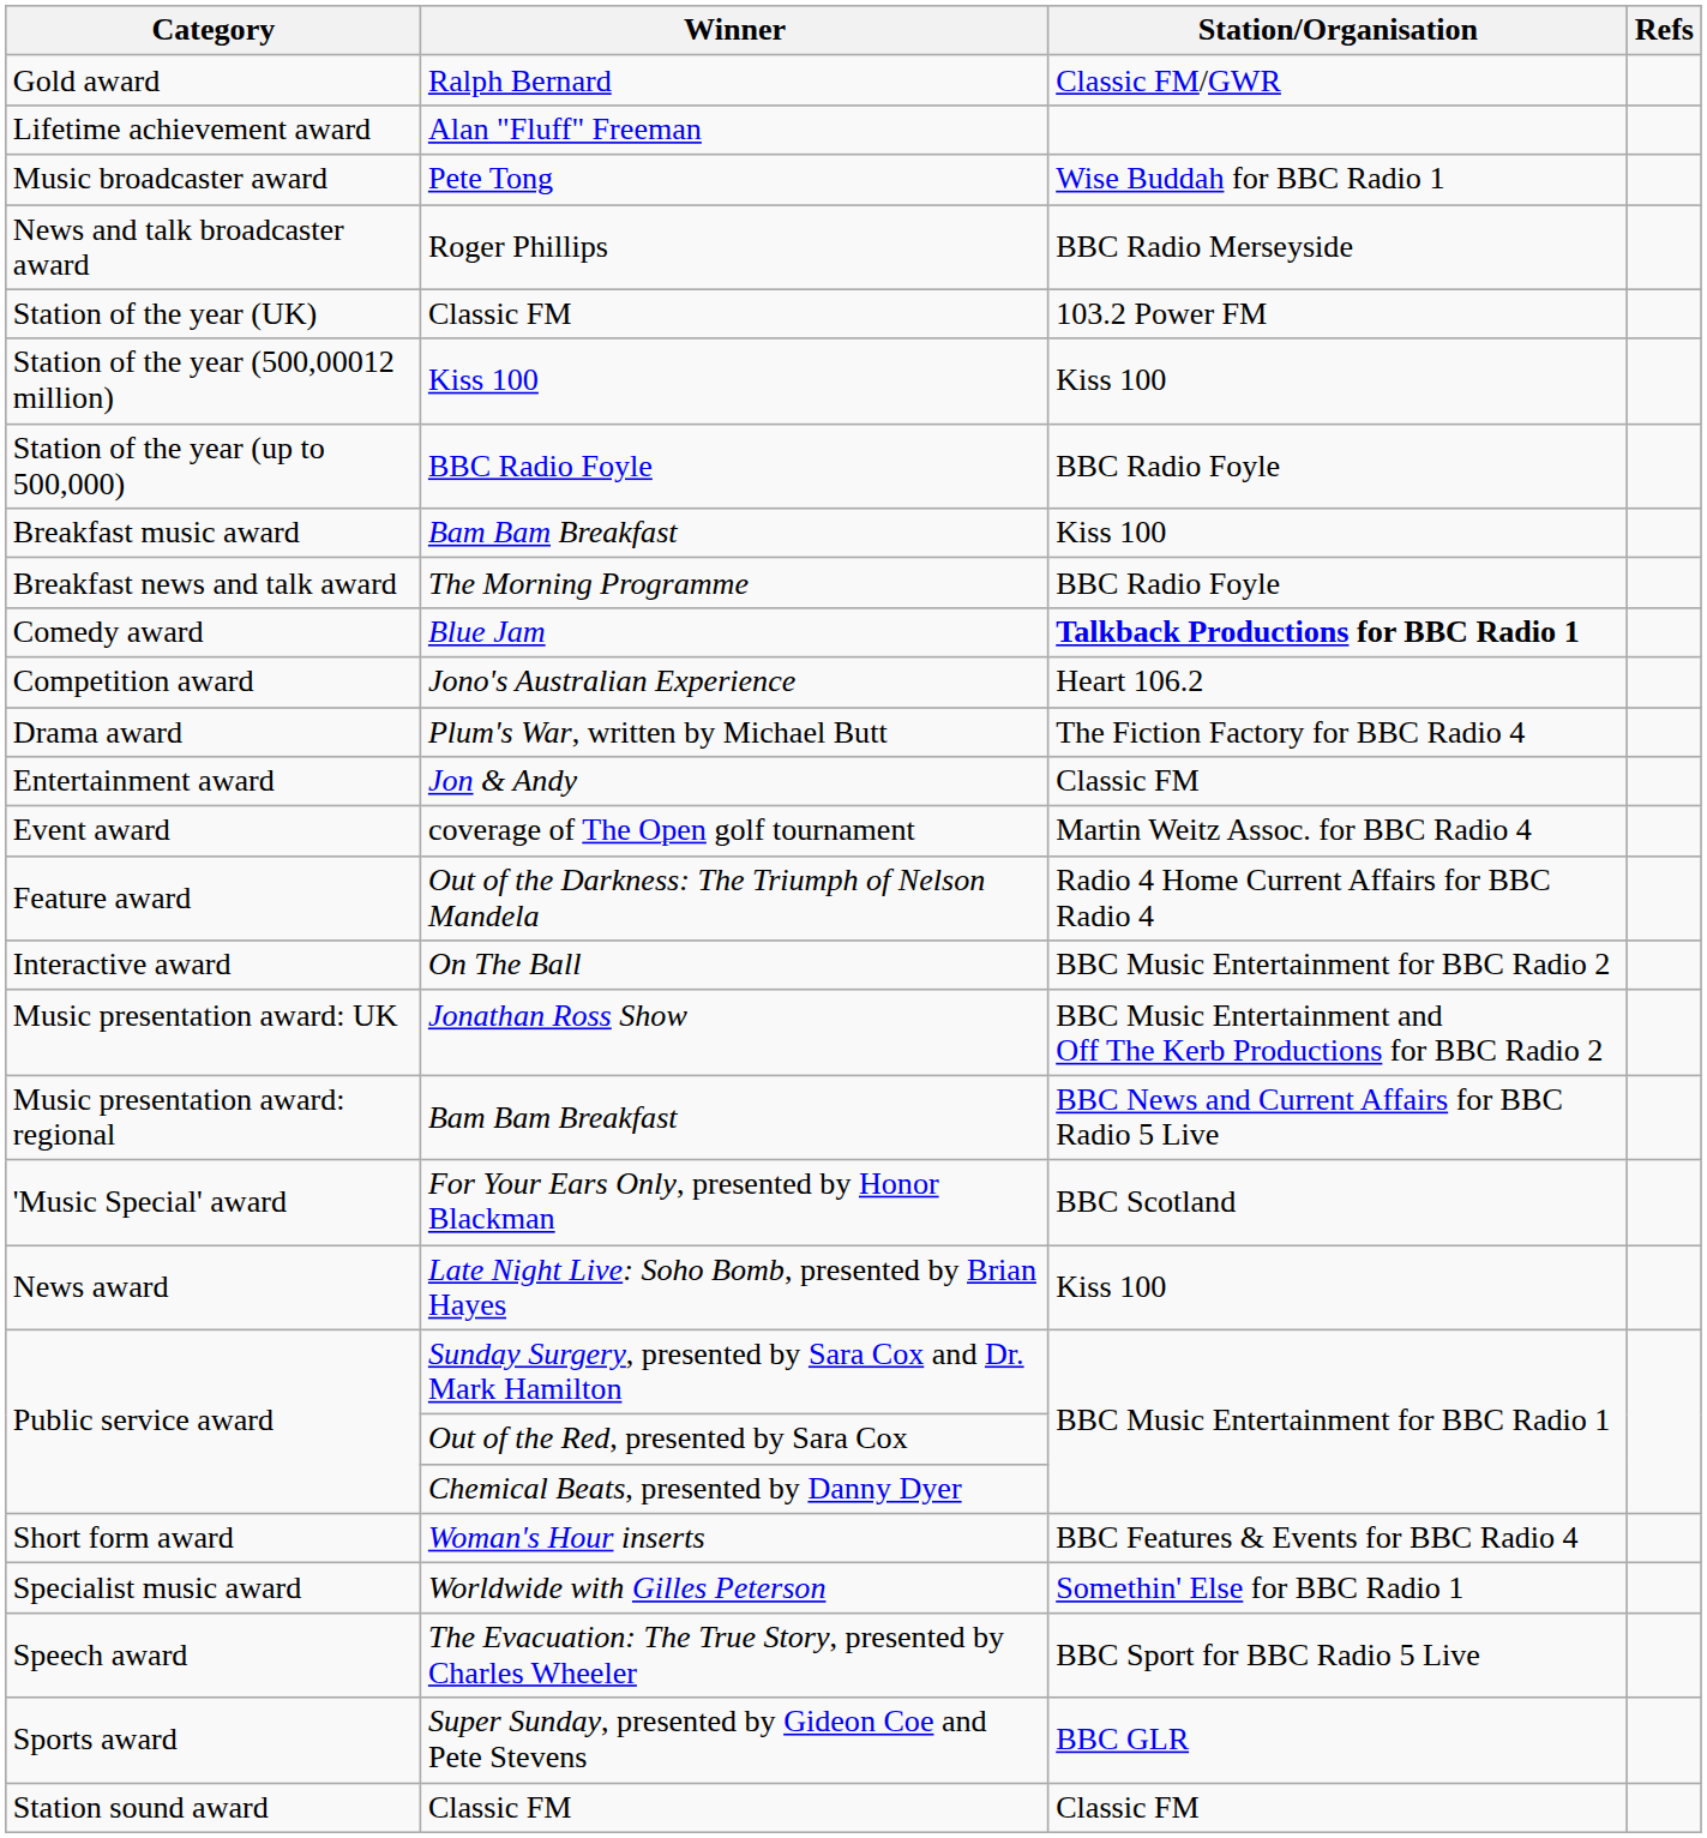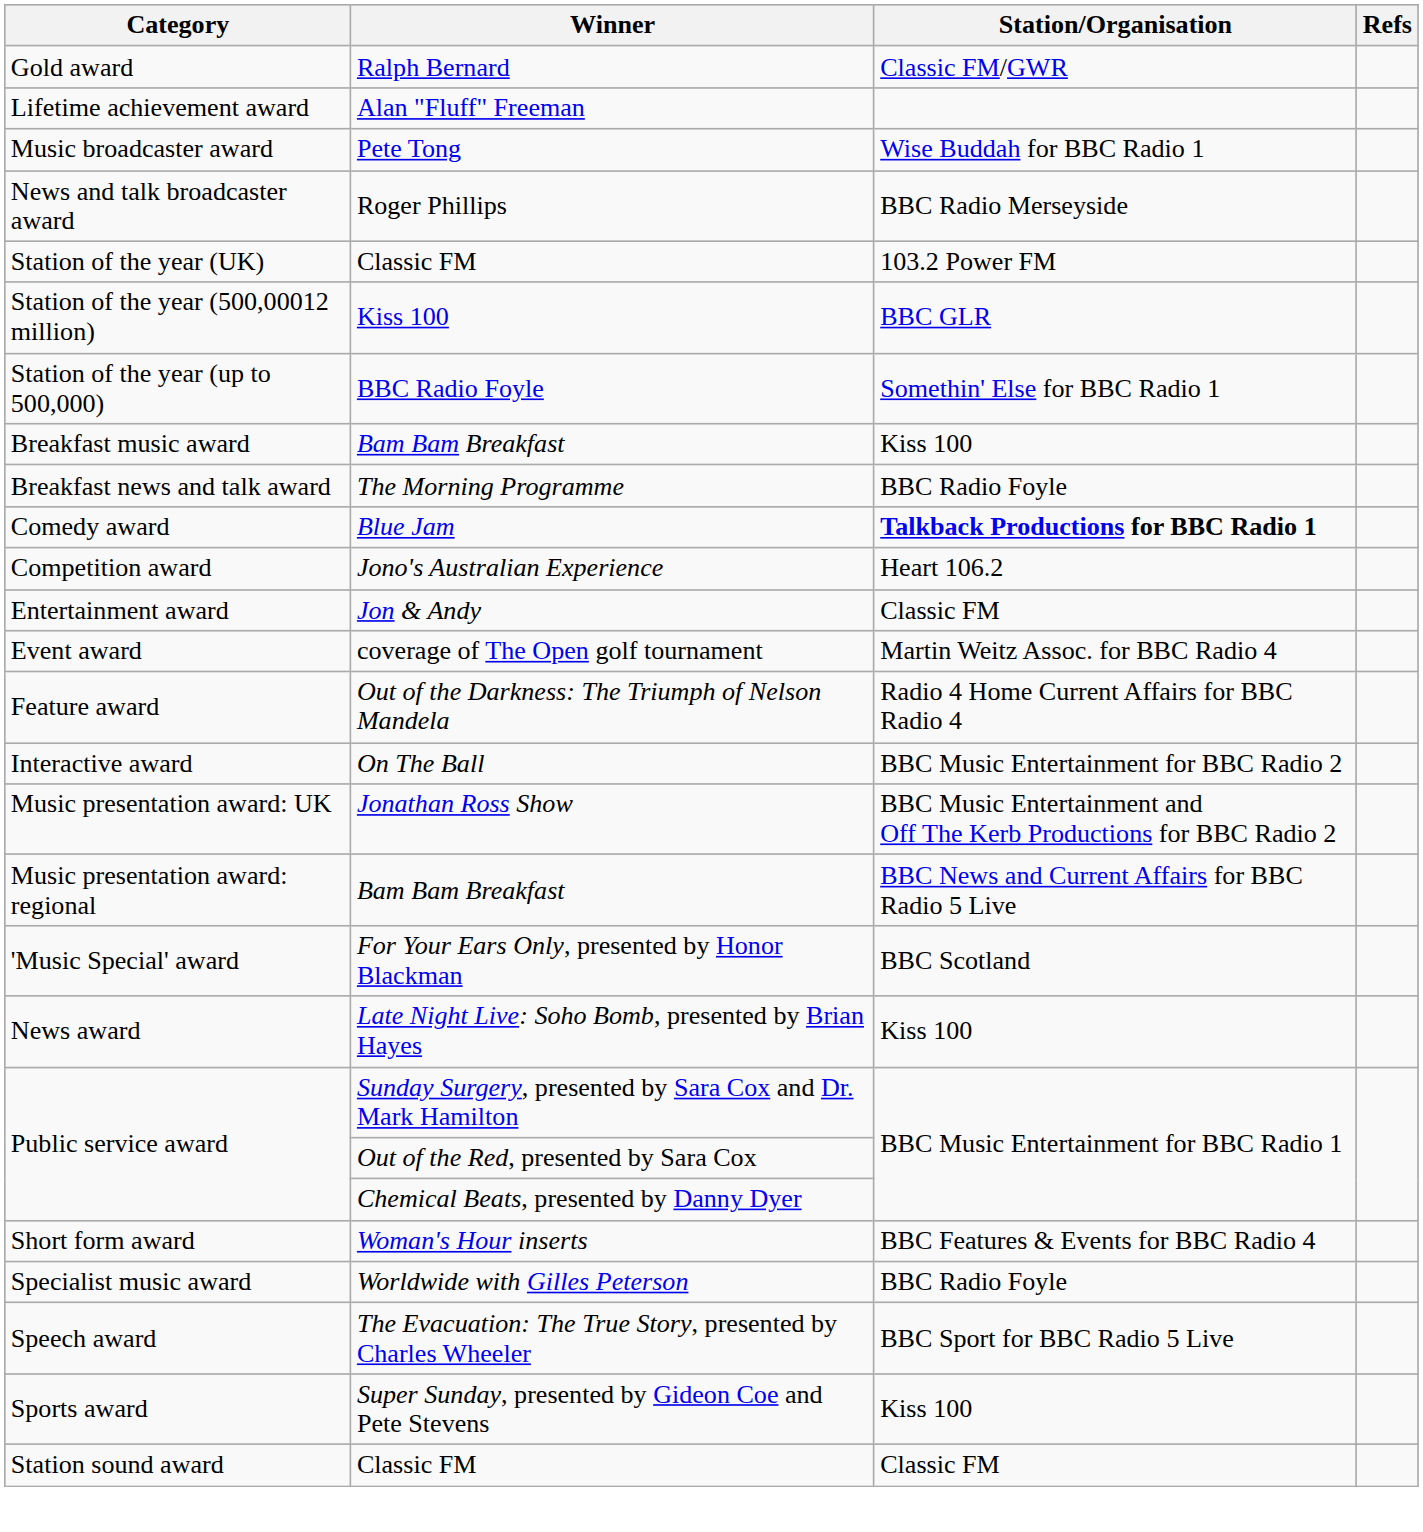Station of the year (500,00012 million) | Station/Organisation: Kiss 100 -> BBC GLR
Station of the year (up to 500,000) | Station/Organisation: BBC Radio Foyle -> Somethin' Else for BBC Radio 1
- row: Drama award | Plum's War, written by Michael Butt | The Fiction Factory for BBC Radio 4
Specialist music award | Station/Organisation: Somethin' Else for BBC Radio 1 -> BBC Radio Foyle
Sports award | Station/Organisation: BBC GLR -> Kiss 100
